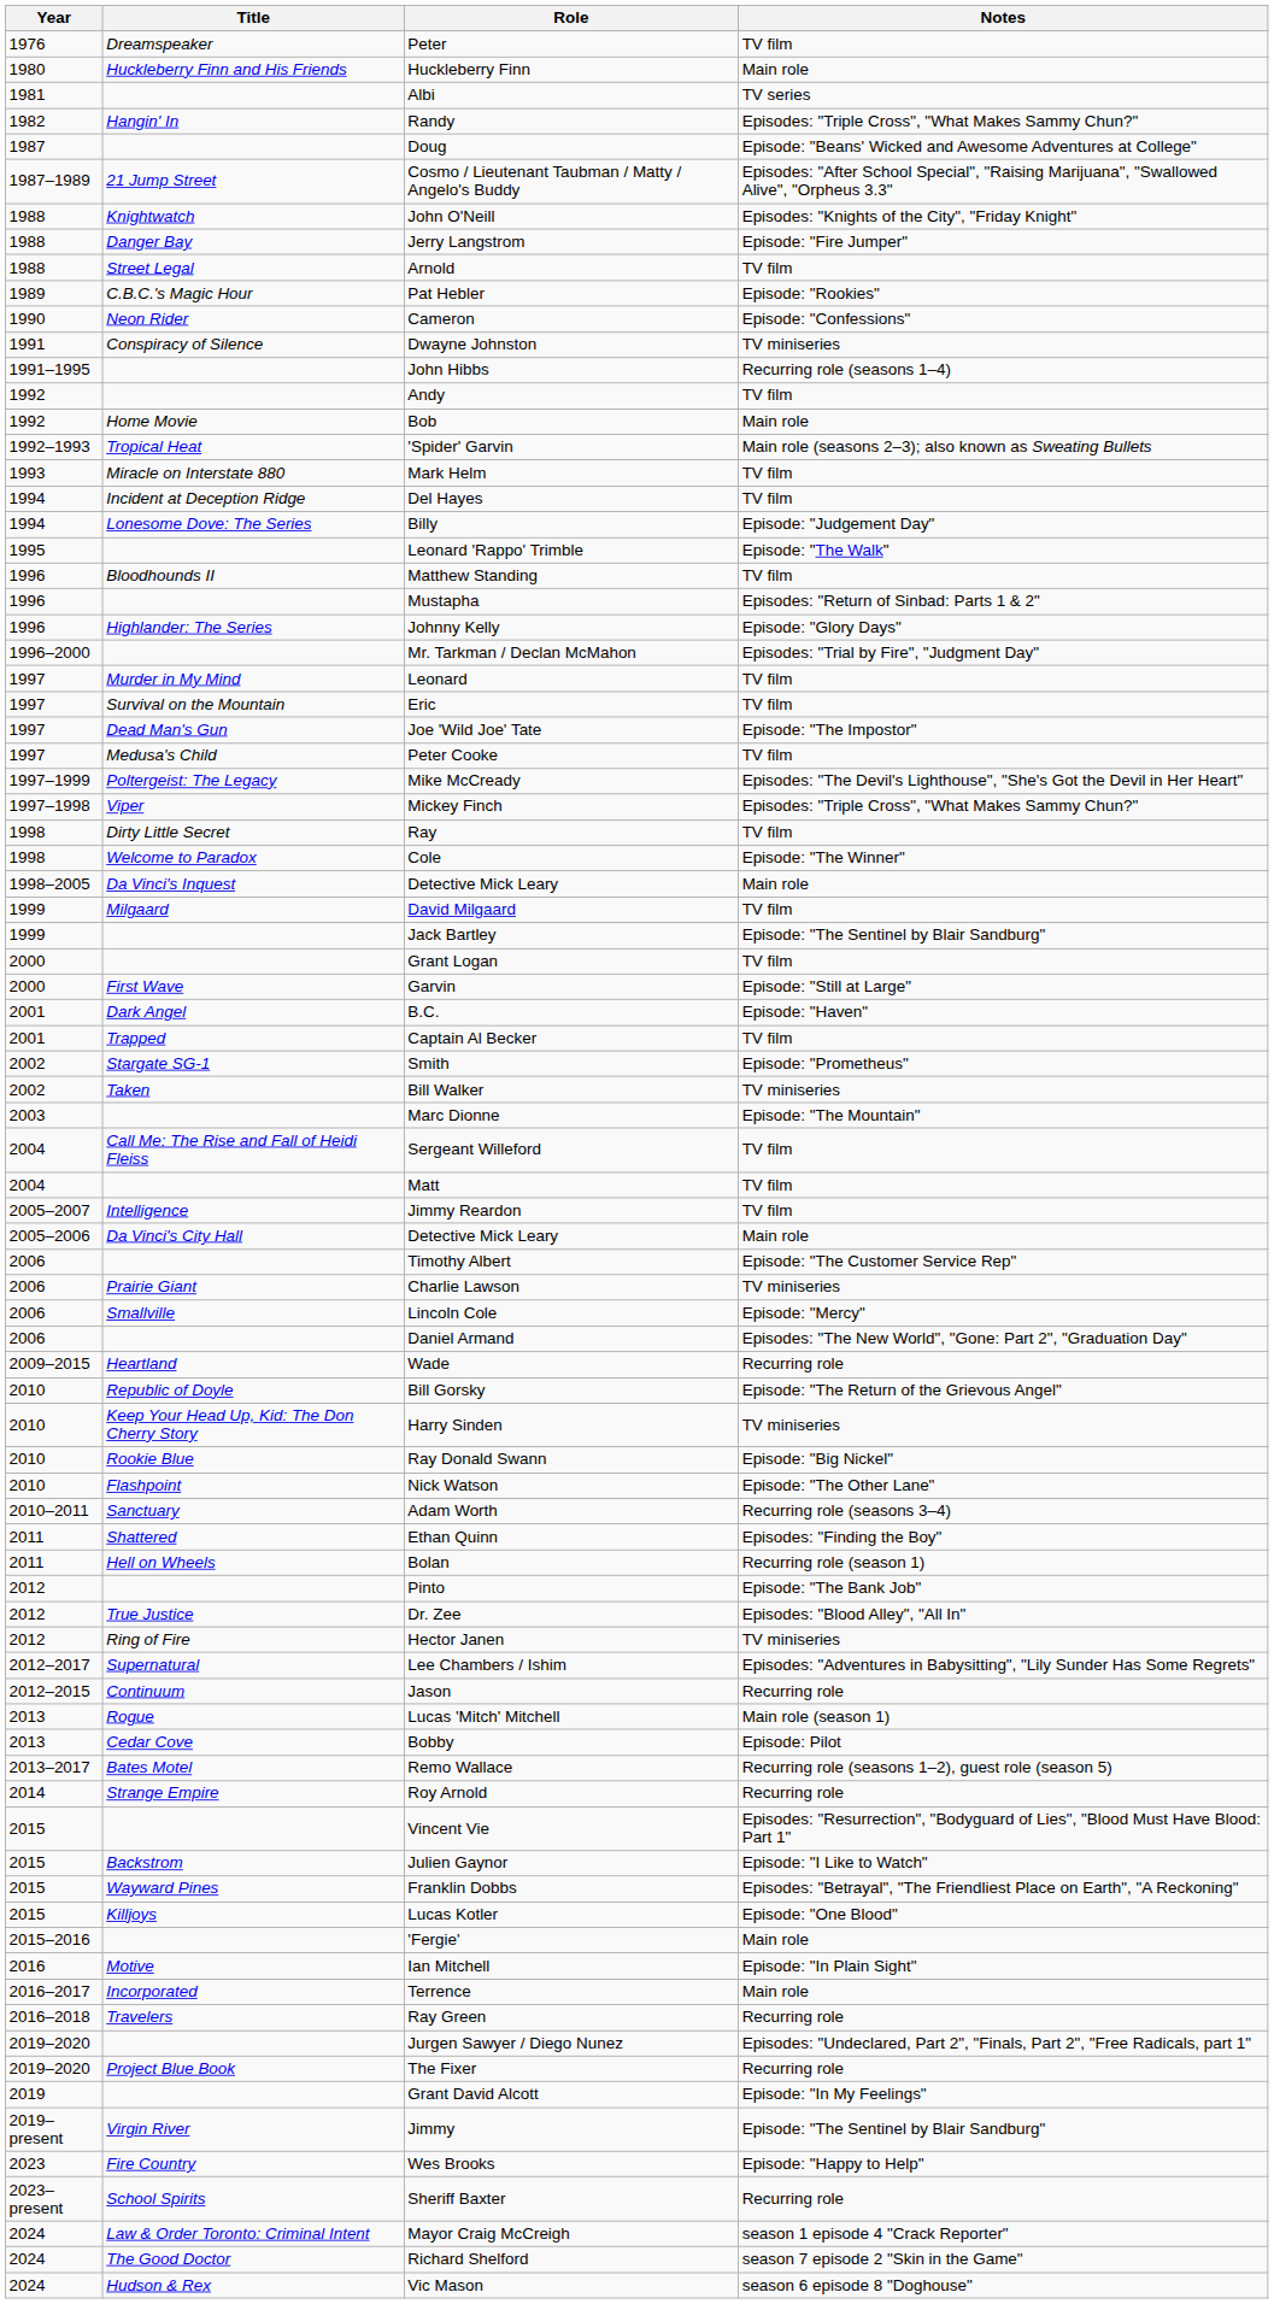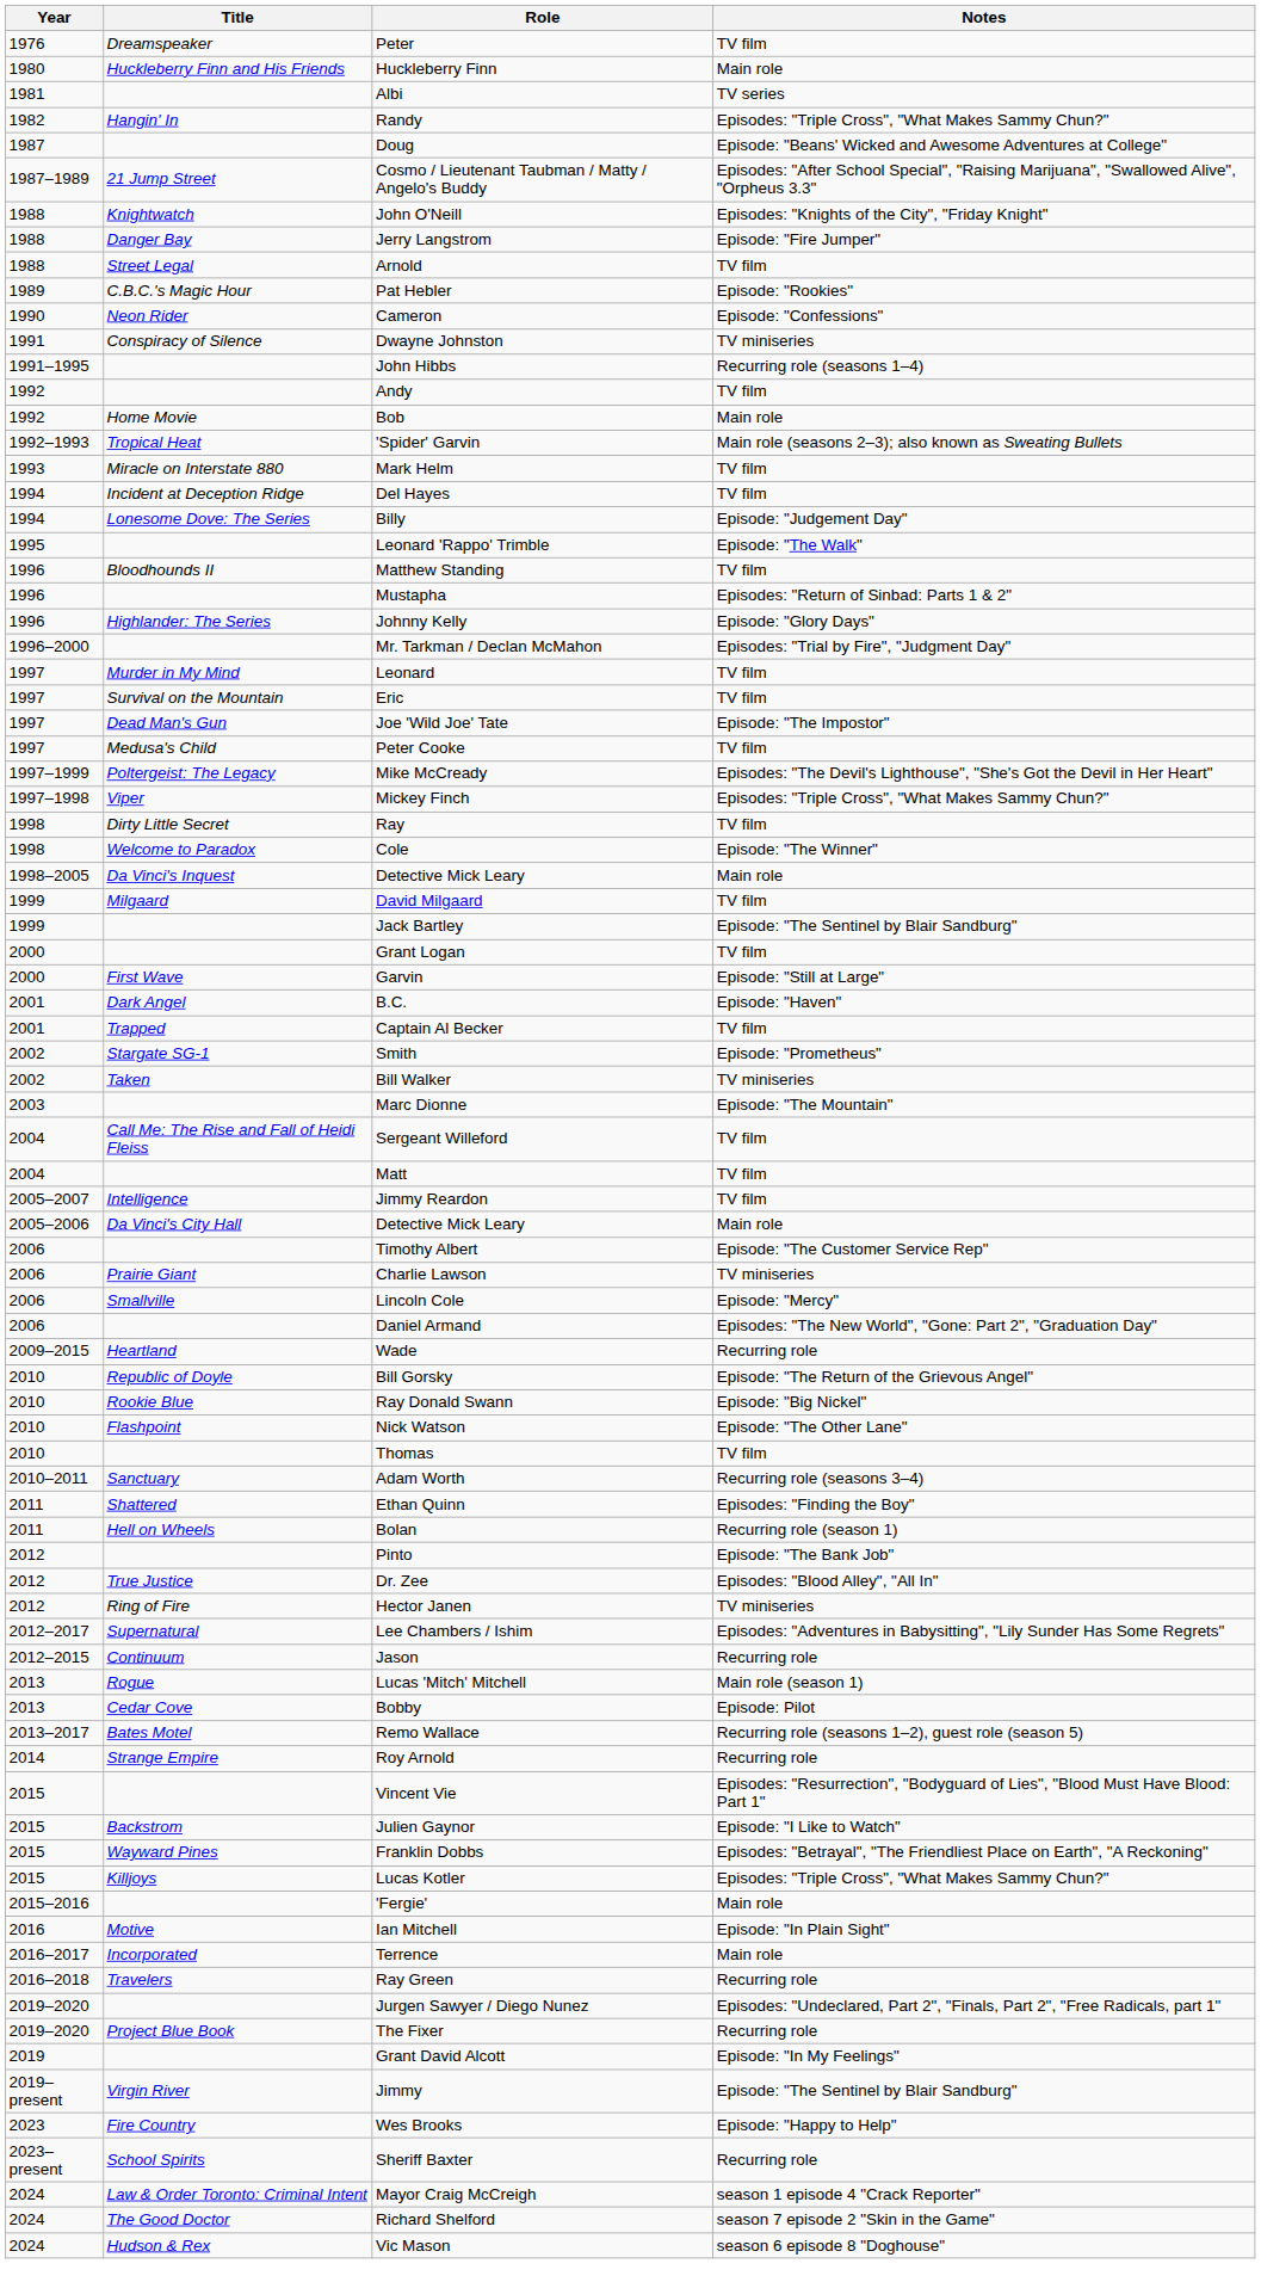- row: 2010 | Keep Your Head Up, Kid: The Don Cherry Story | Harry Sinden | TV miniseries
+ row: 2010 | Thomas | TV film
Lucas Kotler | Notes: Episode: "One Blood" -> Episodes: "Triple Cross", "What Makes Sammy Chun?"
